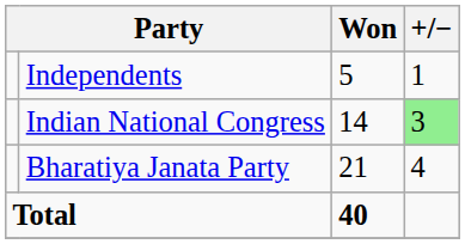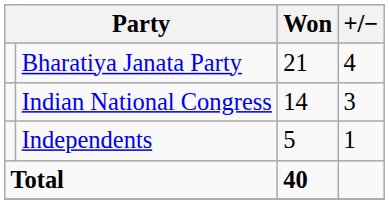rows swapped: Bharatiya Janata Party <-> Independents
Indian National Congress | +/−: lightgreen background -> no background
